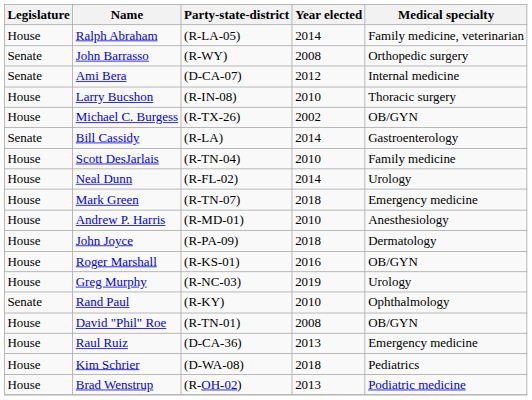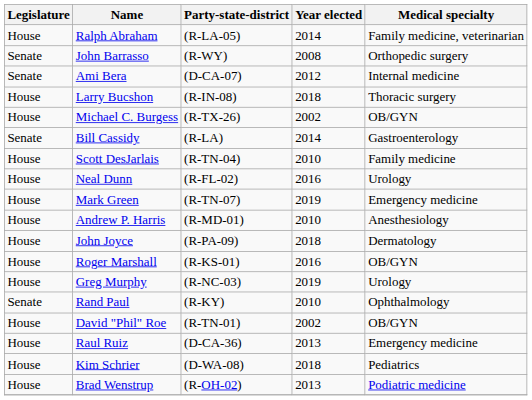Larry Bucshon | Year elected: 2010 -> 2018
Neal Dunn | Year elected: 2014 -> 2016
Mark Green | Year elected: 2018 -> 2019
David "Phil" Roe | Year elected: 2008 -> 2002
